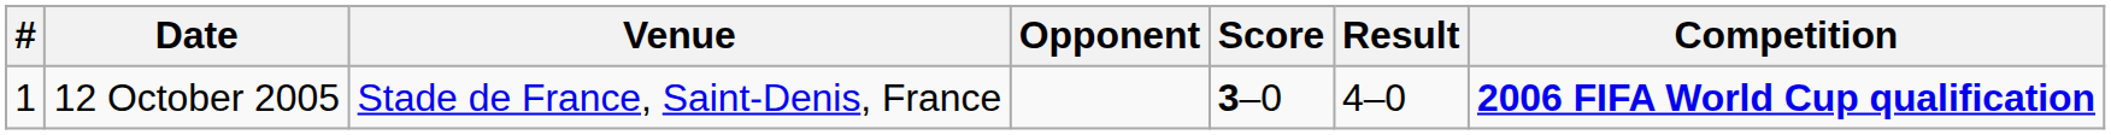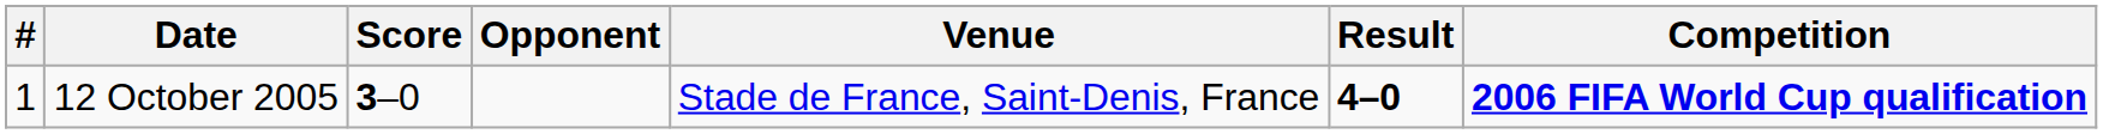columns swapped: Venue <-> Score
12 October 2005 | Result: normal -> bold
